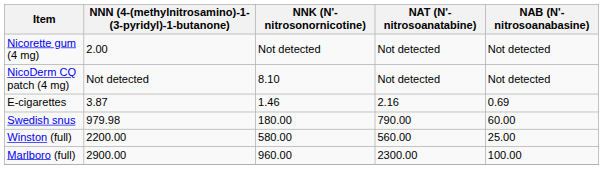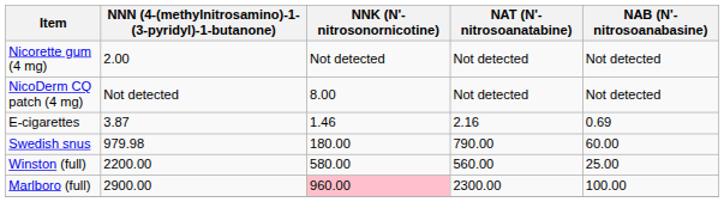NicoDerm CQ patch (4 mg) | NNK (N'-nitrosonornicotine): 8.10 -> 8.00
Marlboro (full) | NNK (N'-nitrosonornicotine): no background -> pink background
